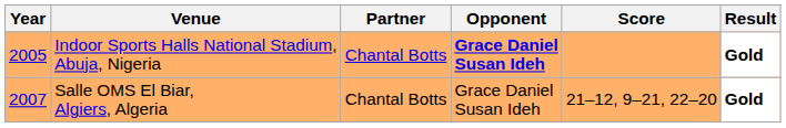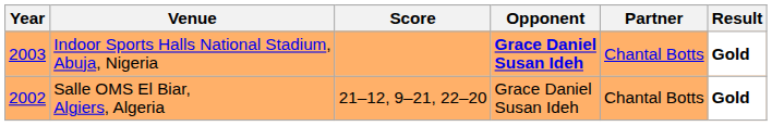columns swapped: Partner <-> Score
Indoor Sports Halls National Stadium, Abuja, Nigeria | Year: 2005 -> 2003
Salle OMS El Biar, Algiers, Algeria | Year: 2007 -> 2002
